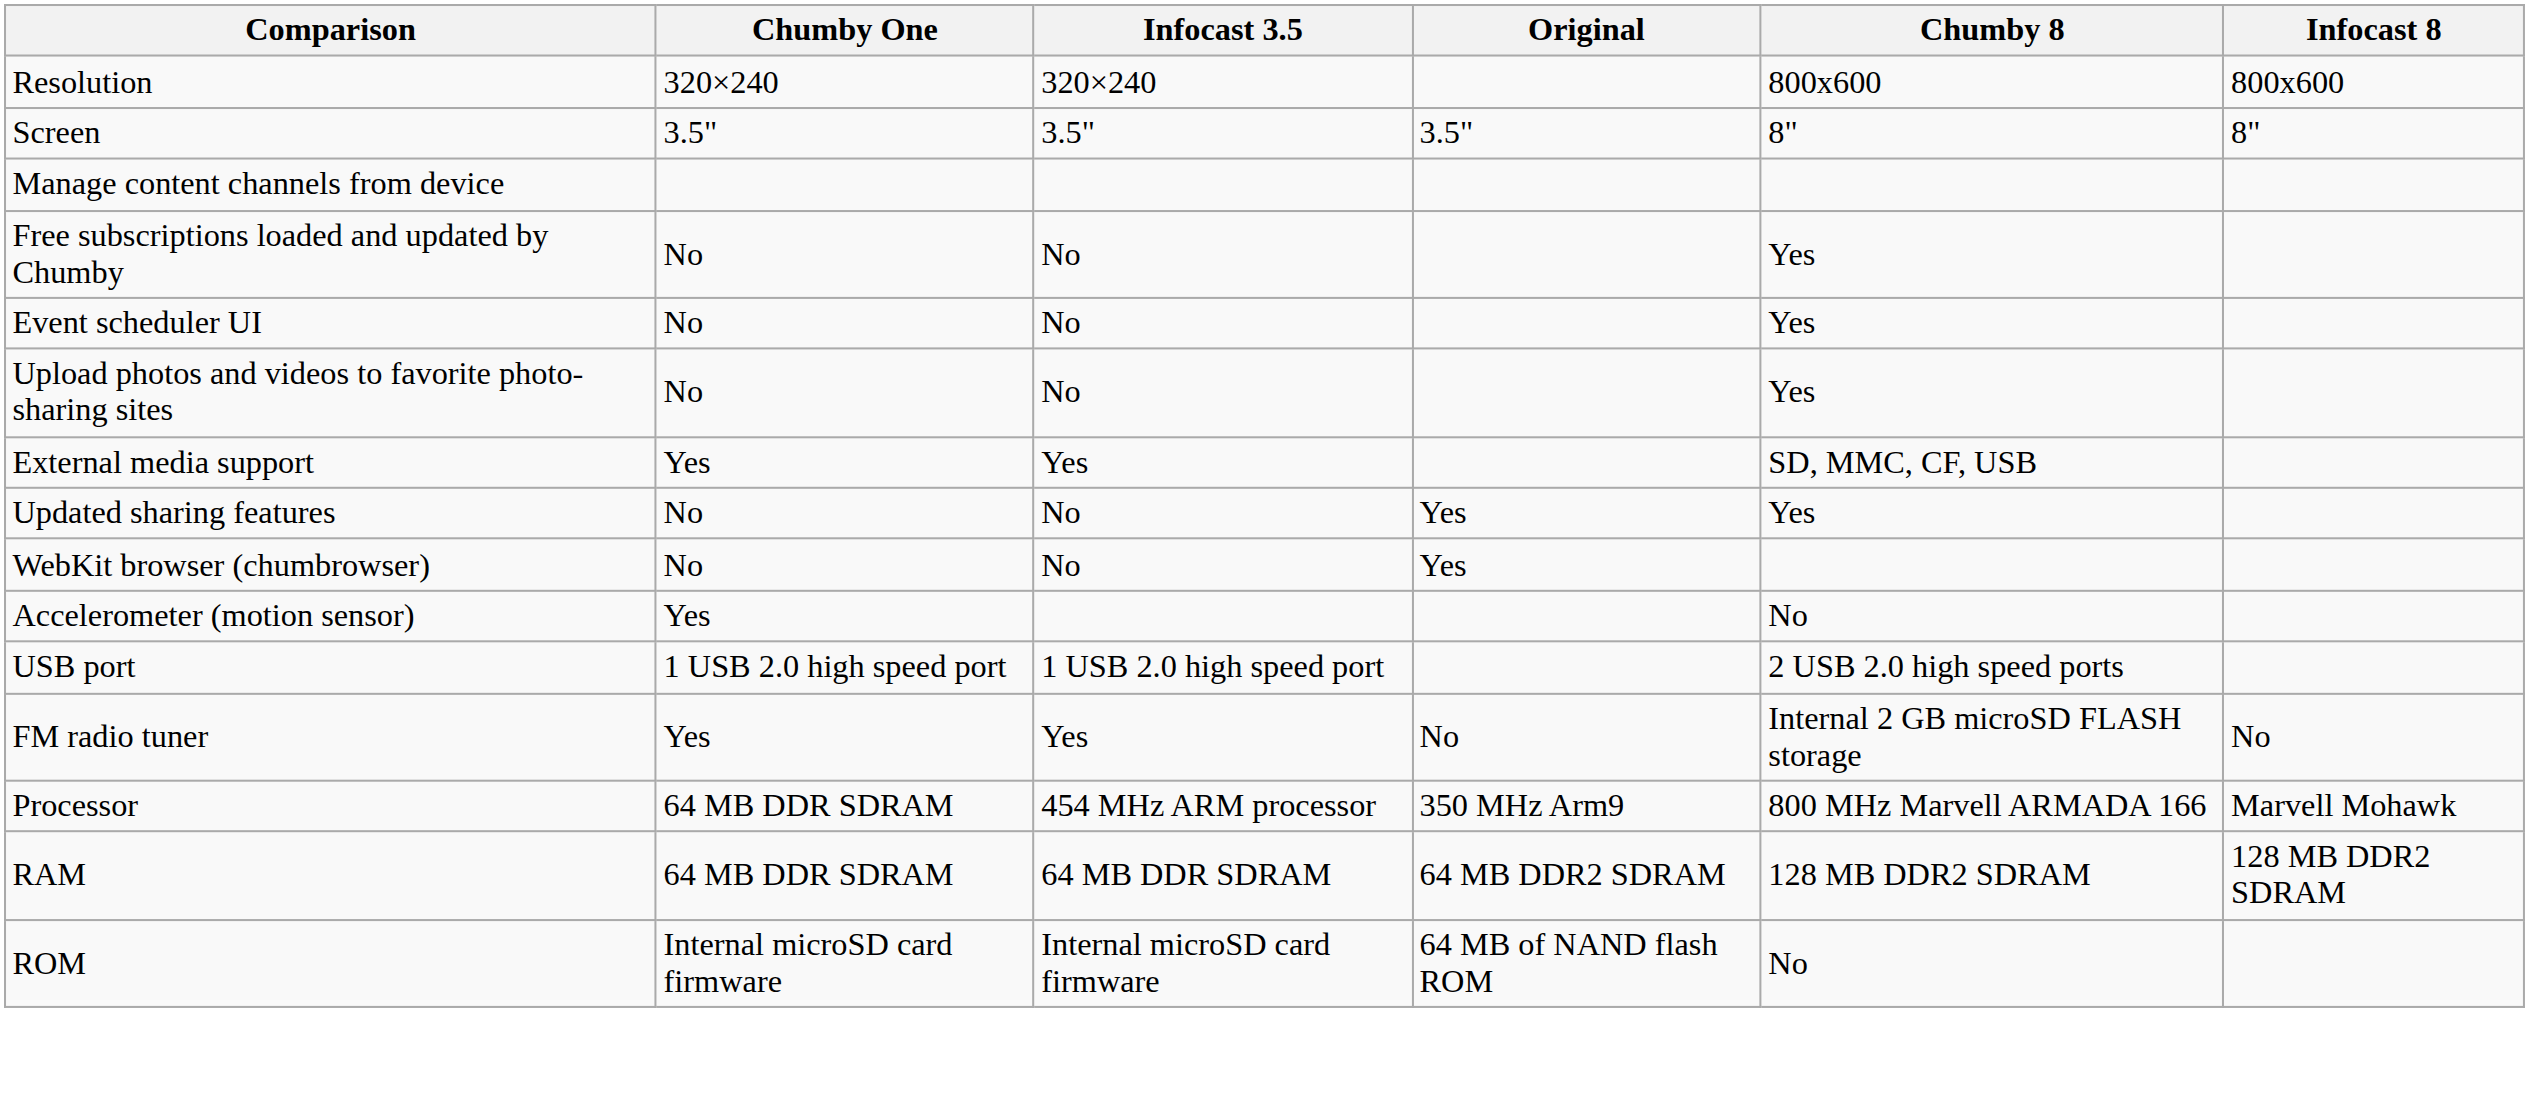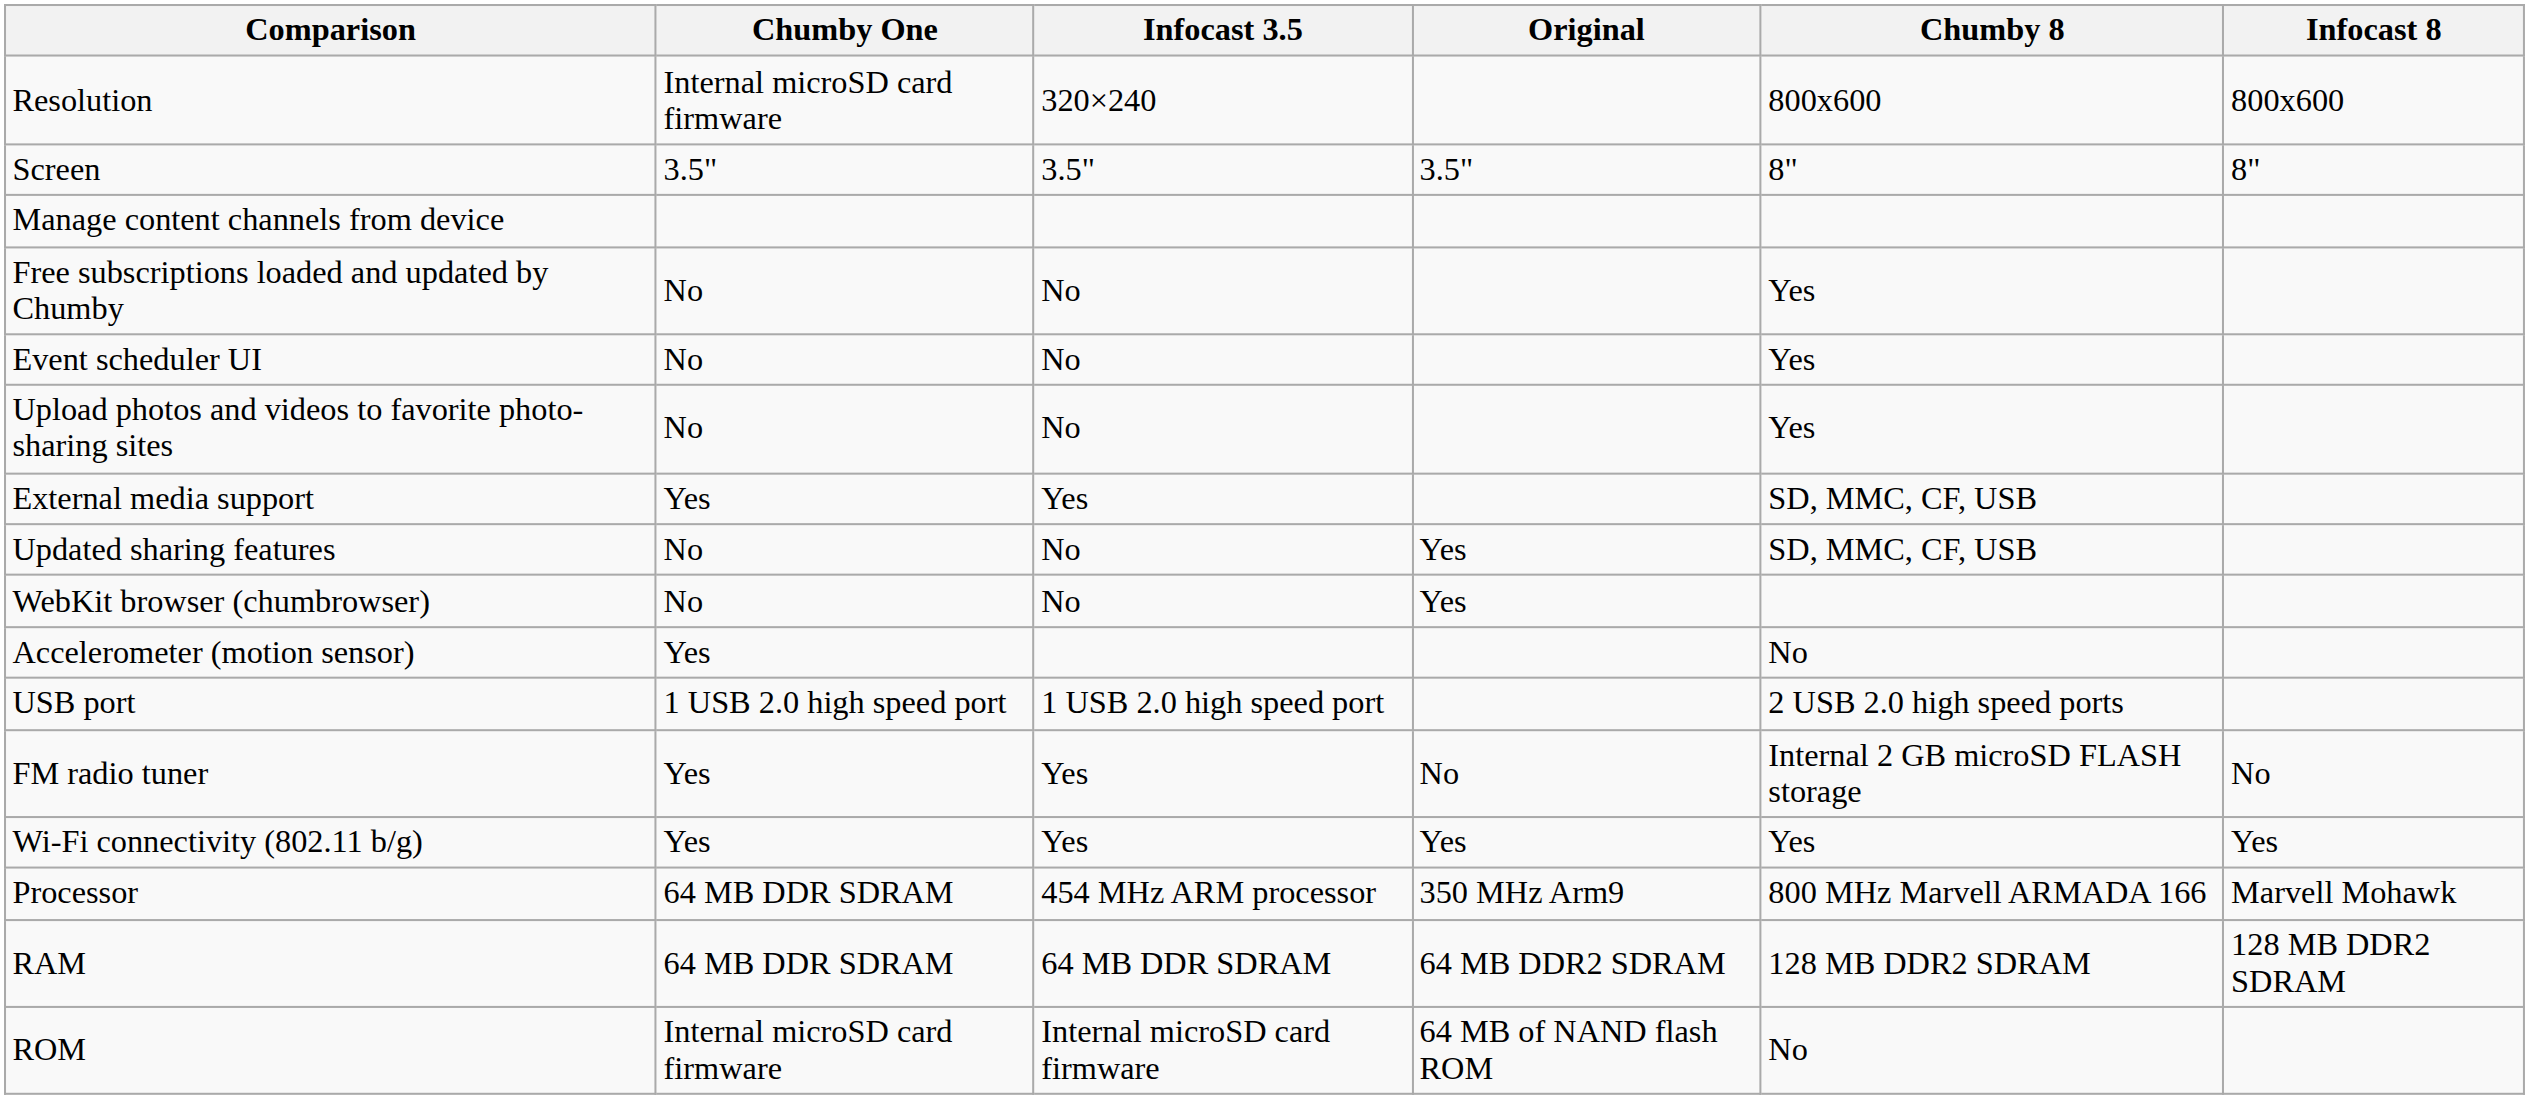Resolution | Chumby One: 320×240 -> Internal microSD card firmware
Updated sharing features | Chumby 8: Yes -> SD, MMC, CF, USB
+ row: Wi-Fi connectivity (802.11 b/g) | Yes | Yes | Yes | Yes | Yes
